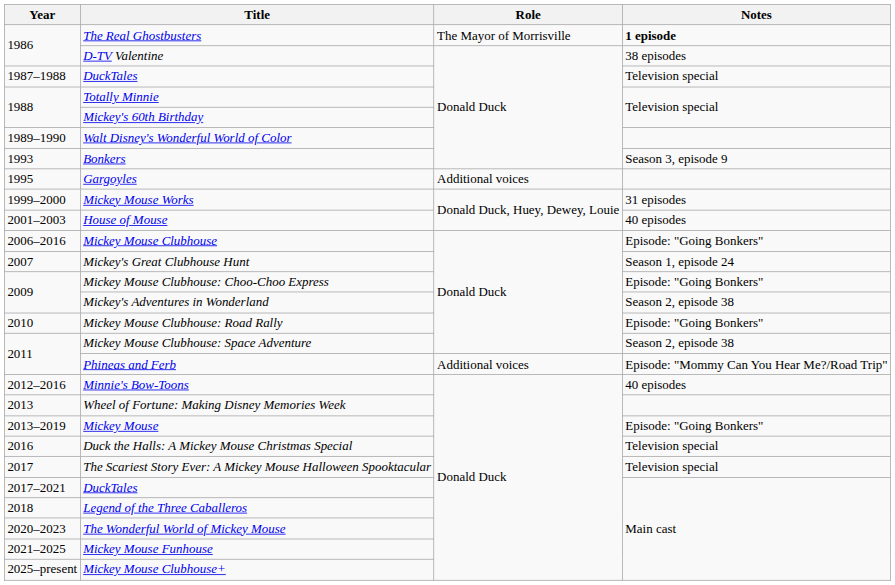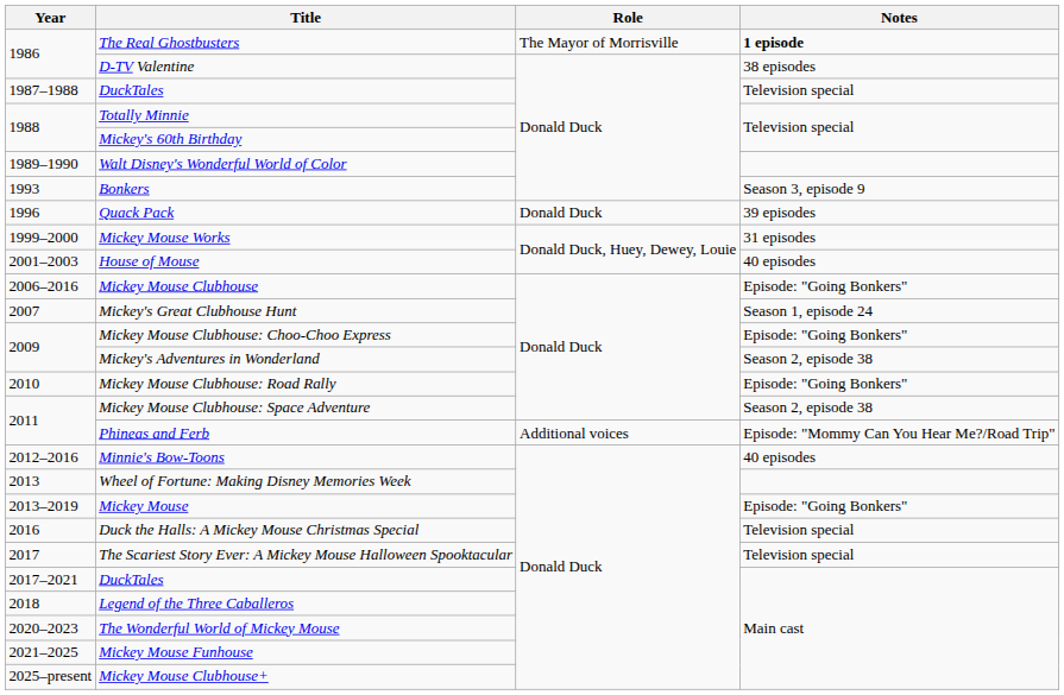- row: 1995 | Gargoyles | Additional voices
+ row: 1996 | Quack Pack | Donald Duck | 39 episodes
